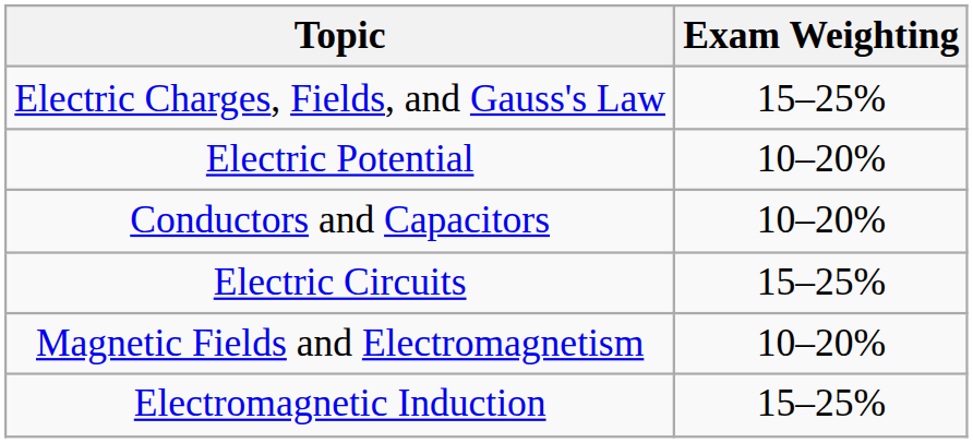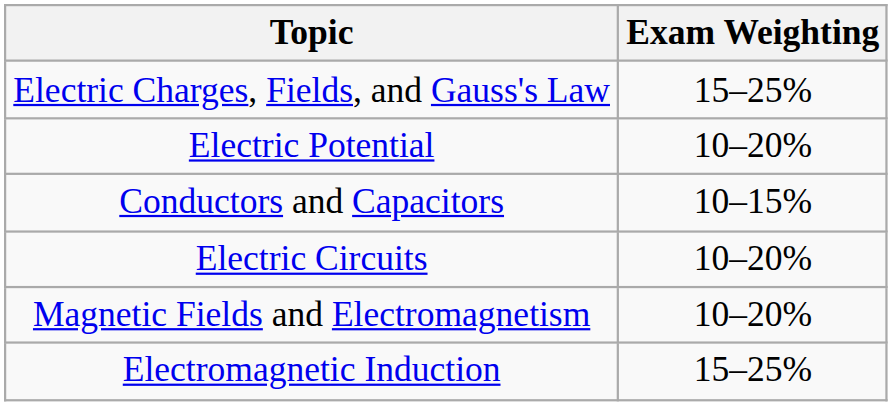Conductors and Capacitors | Exam Weighting: 10–20% -> 10–15%
Electric Circuits | Exam Weighting: 15–25% -> 10–20%
